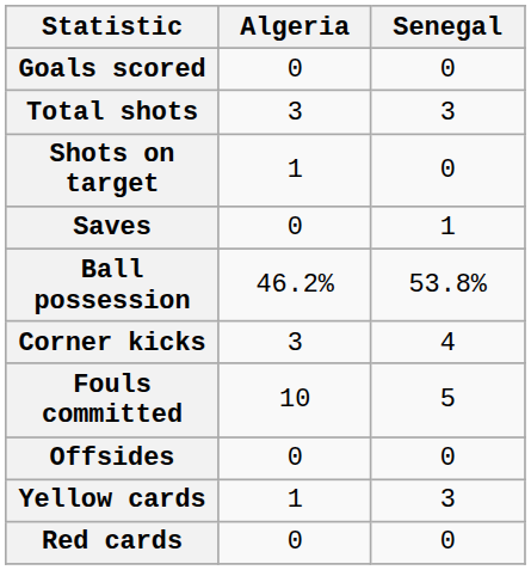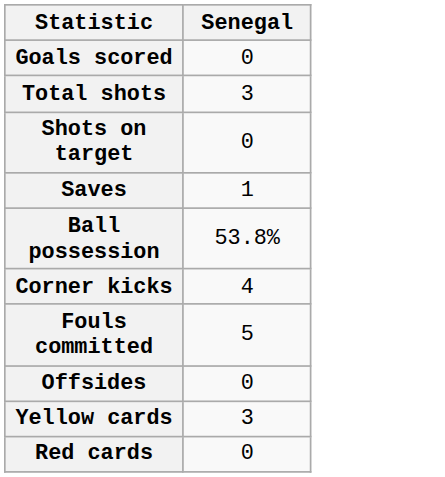- column: Algeria | 0 | 3 | 1 | 0 | 46.2% | 3 | 10 | 0 | 1 | 0
